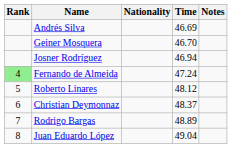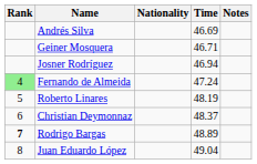Geiner Mosquera | Time: 46.70 -> 46.71
Roberto Linares | Time: 48.12 -> 48.19
Rodrigo Bargas | Rank: normal -> bold
